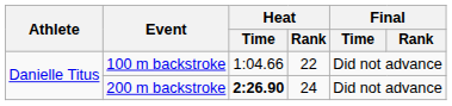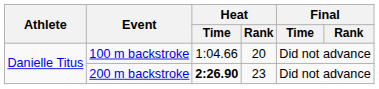100 m backstroke | Heat / Rank: 22 -> 20
200 m backstroke | Heat / Rank: 24 -> 23
